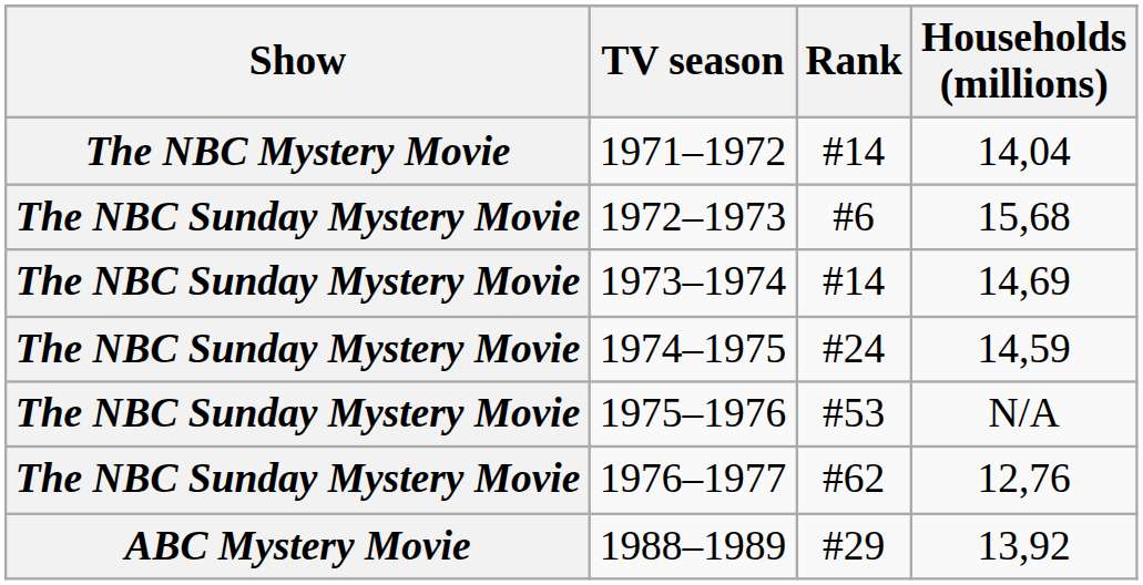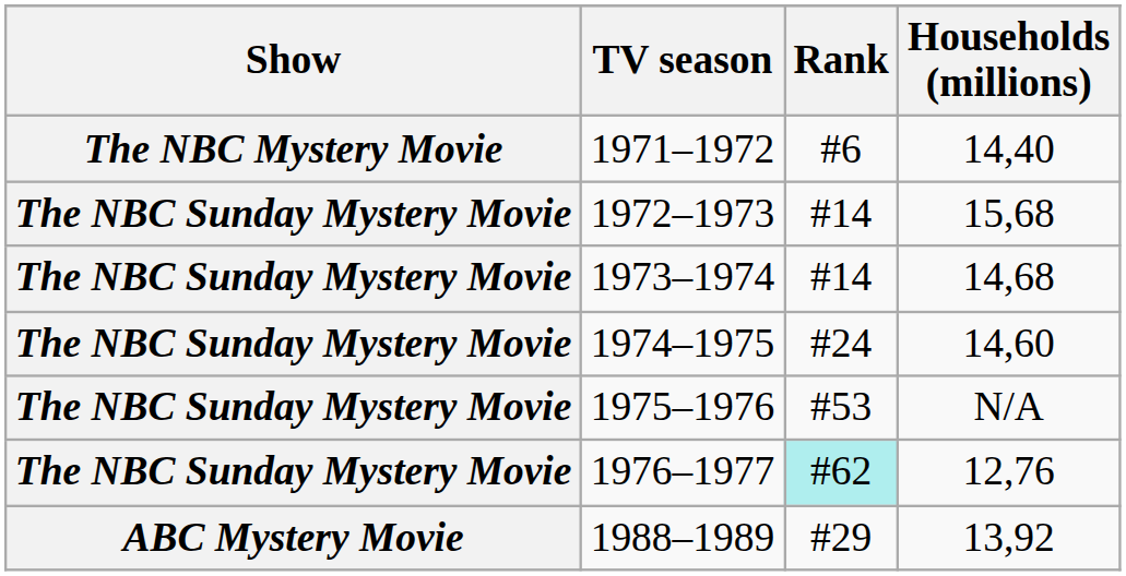1971–1972 | Rank: #14 -> #6
1971–1972 | Households (millions): 14,04 -> 14,40
1972–1973 | Rank: #6 -> #14
1973–1974 | Households (millions): 14,69 -> 14,68
1974–1975 | Households (millions): 14,59 -> 14,60
1976–1977 | Rank: no background -> paleturquoise background
